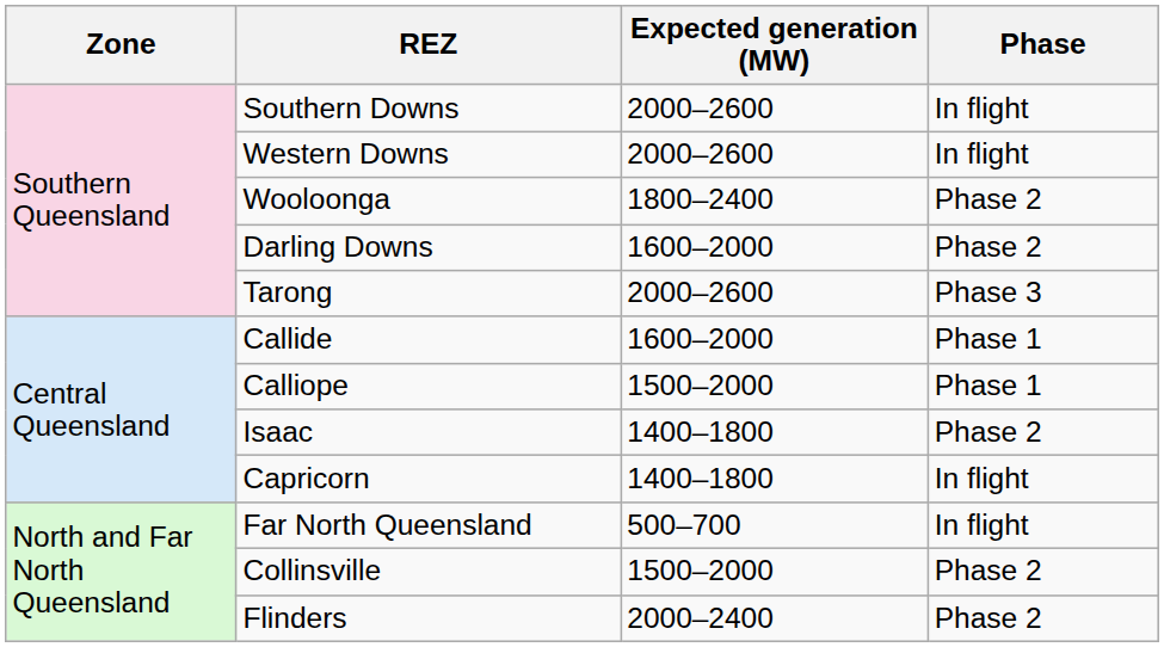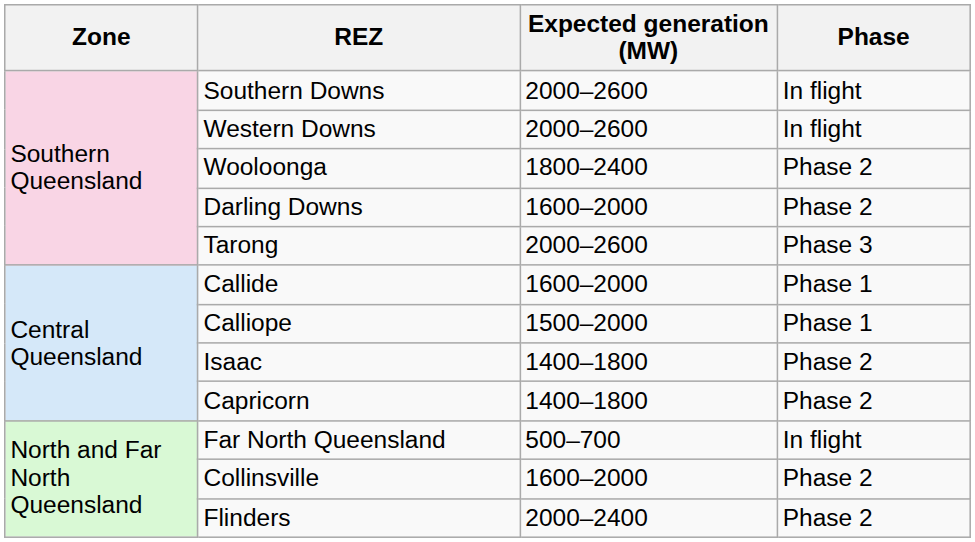Capricorn | Phase: In flight -> Phase 2
Collinsville | Expected generation (MW): 1500–2000 -> 1600–2000
